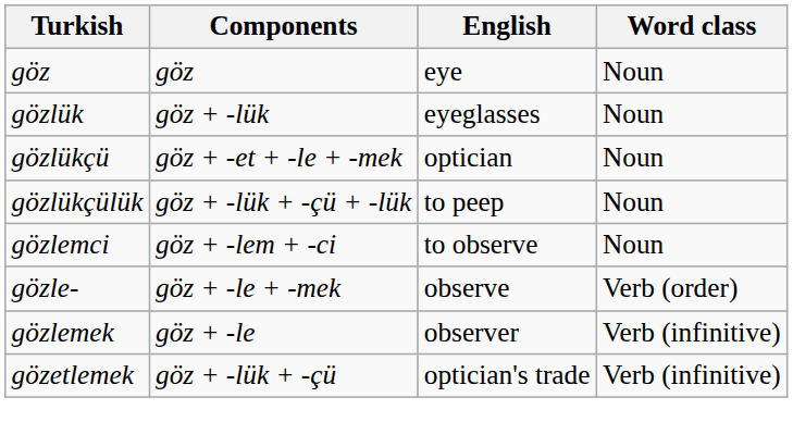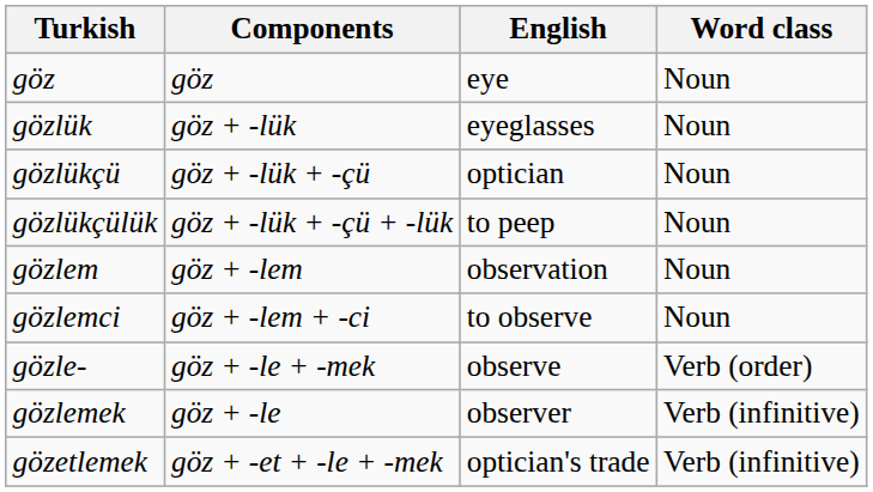gözlükçü | Components: göz + -et + -le + -mek -> göz + -lük + -çü
+ row: gözlem | göz + -lem | observation | Noun
gözetlemek | Components: göz + -lük + -çü -> göz + -et + -le + -mek
